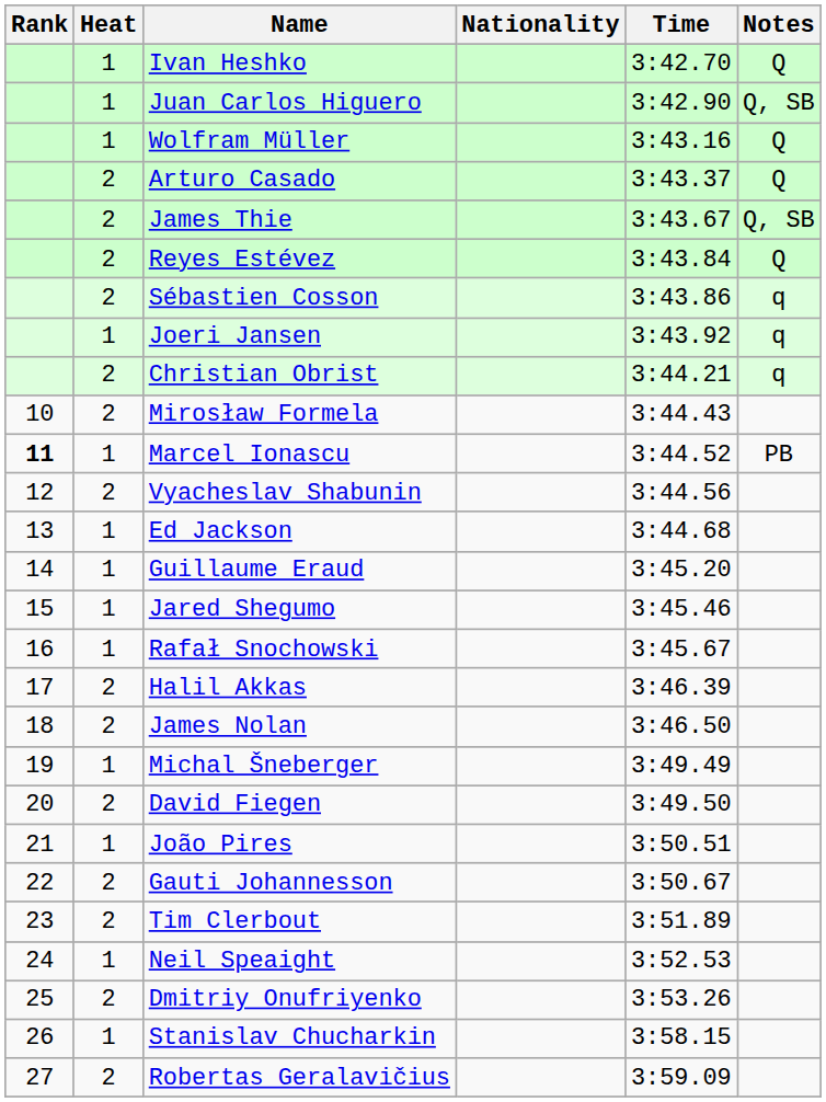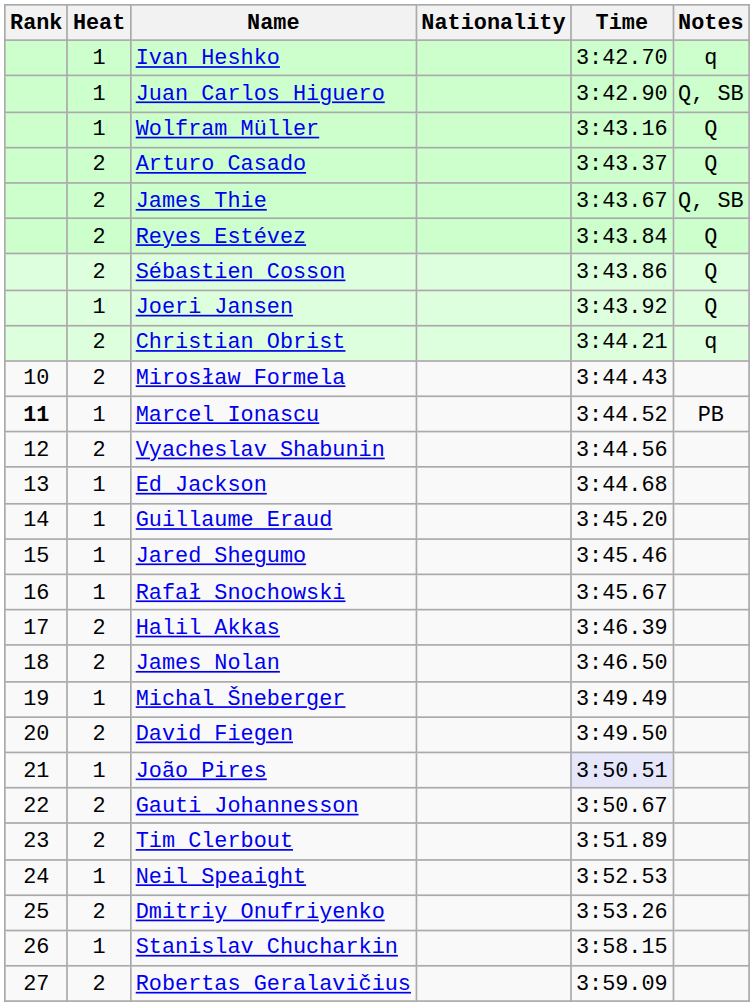Ivan Heshko | Notes: Q -> q
Sébastien Cosson | Notes: q -> Q
Joeri Jansen | Notes: q -> Q
João Pires | Time: no background -> lavender background
